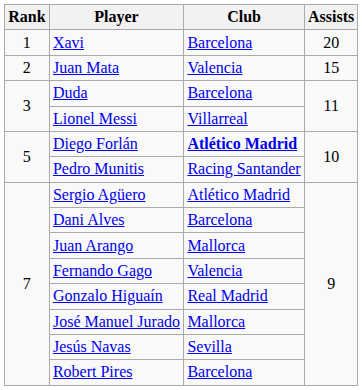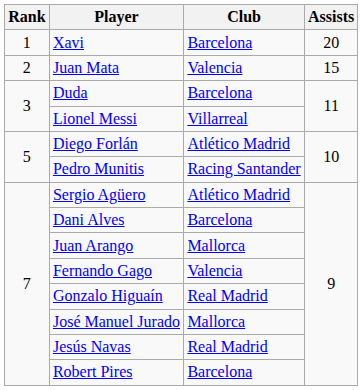Diego Forlán | Club: bold -> normal
Jesús Navas | Club: Sevilla -> Real Madrid
